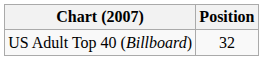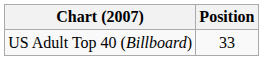US Adult Top 40 (Billboard) | Position: 32 -> 33
